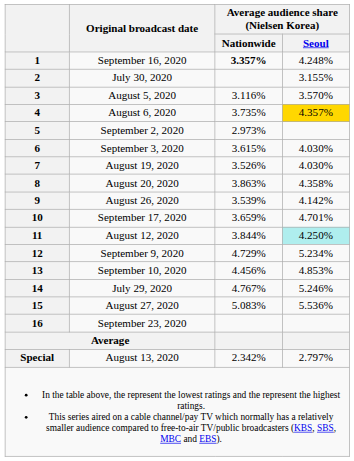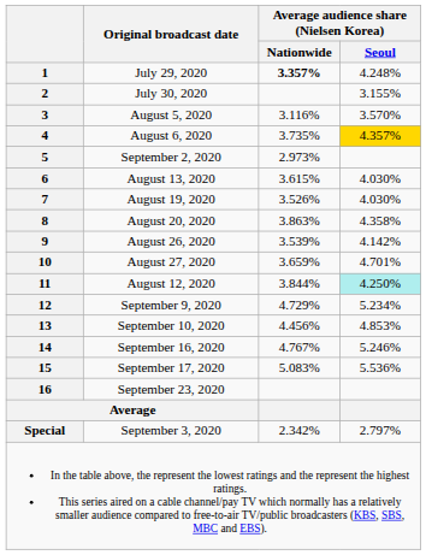1 | Original broadcast date: September 16, 2020 -> July 29, 2020
6 | Original broadcast date: September 3, 2020 -> August 13, 2020
10 | Original broadcast date: September 17, 2020 -> August 27, 2020
14 | Original broadcast date: July 29, 2020 -> September 16, 2020
15 | Original broadcast date: August 27, 2020 -> September 17, 2020
Special | Original broadcast date: August 13, 2020 -> September 3, 2020
